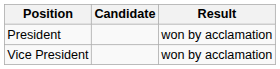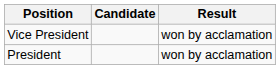rows swapped: President <-> Vice President
